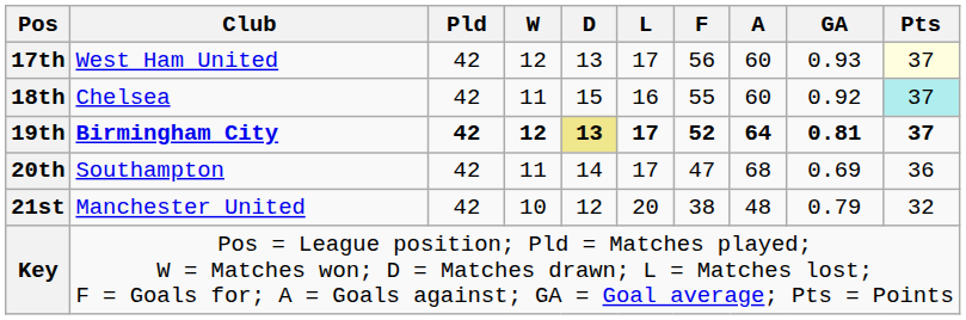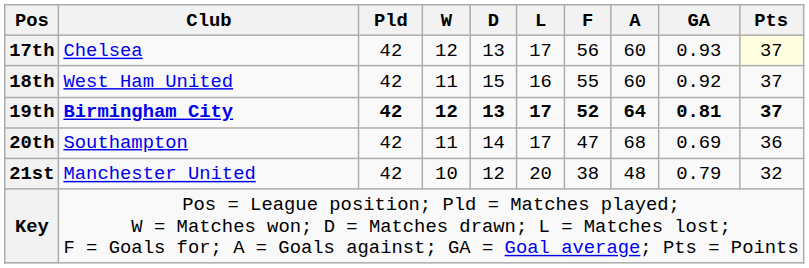17th | Club: West Ham United -> Chelsea
18th | Club: Chelsea -> West Ham United
18th | Pts: paleturquoise background -> no background
19th | D: khaki background -> no background
